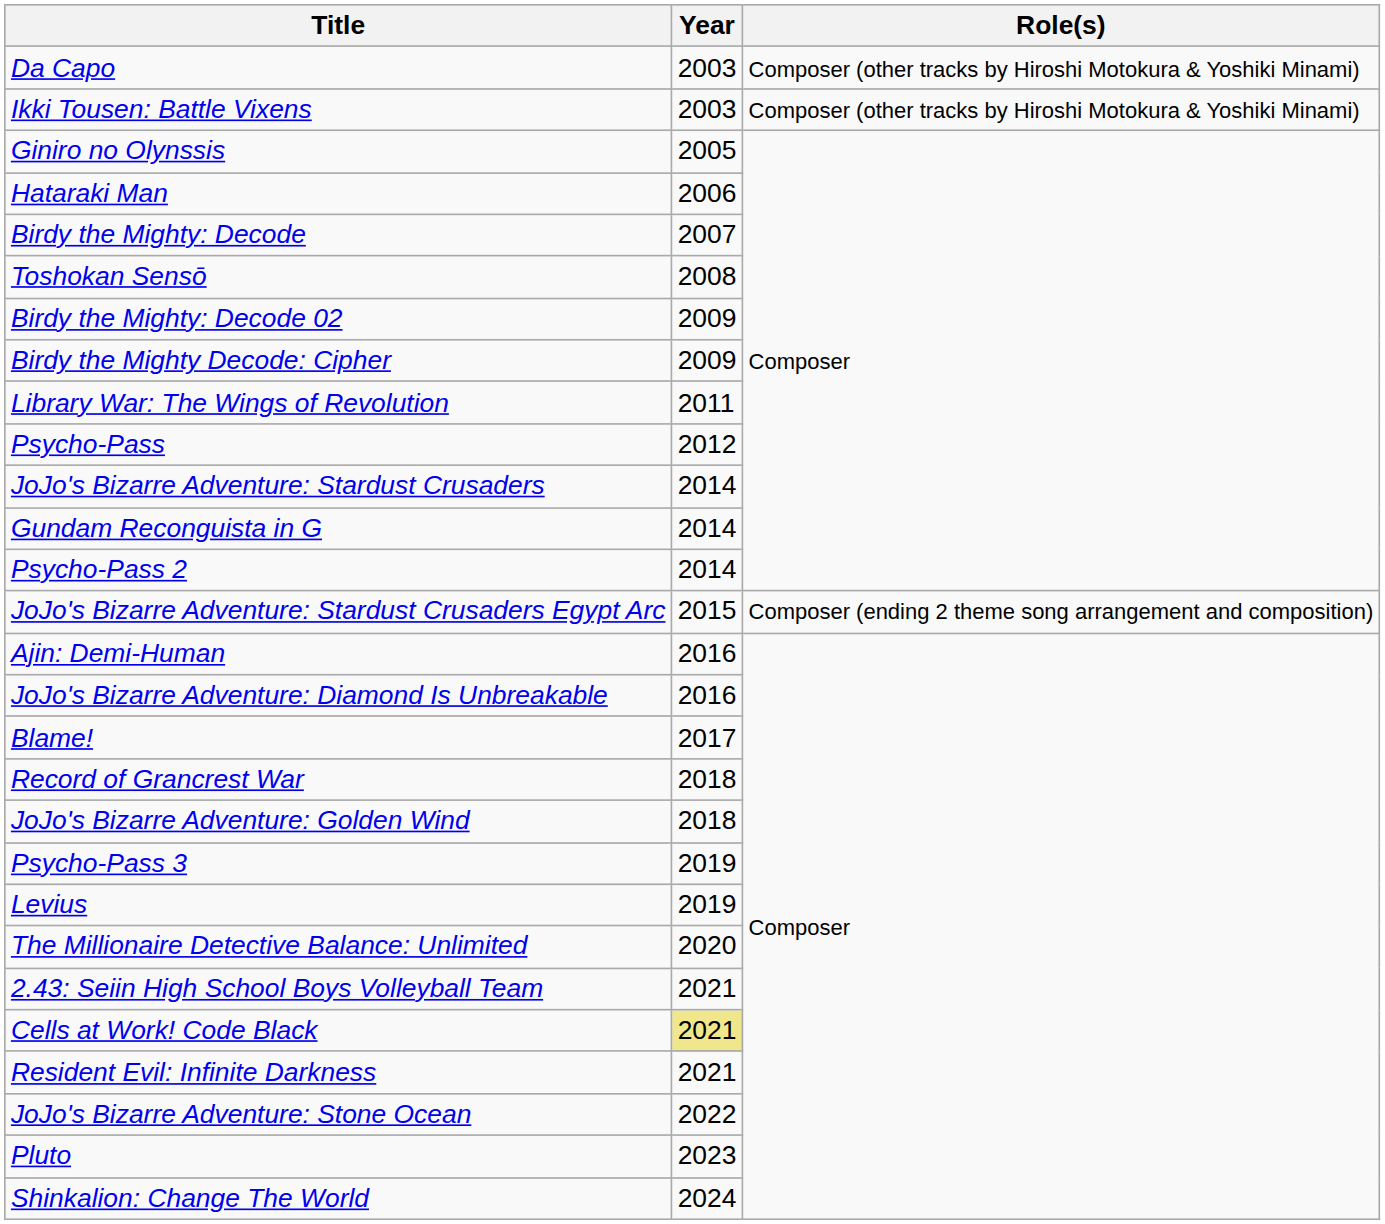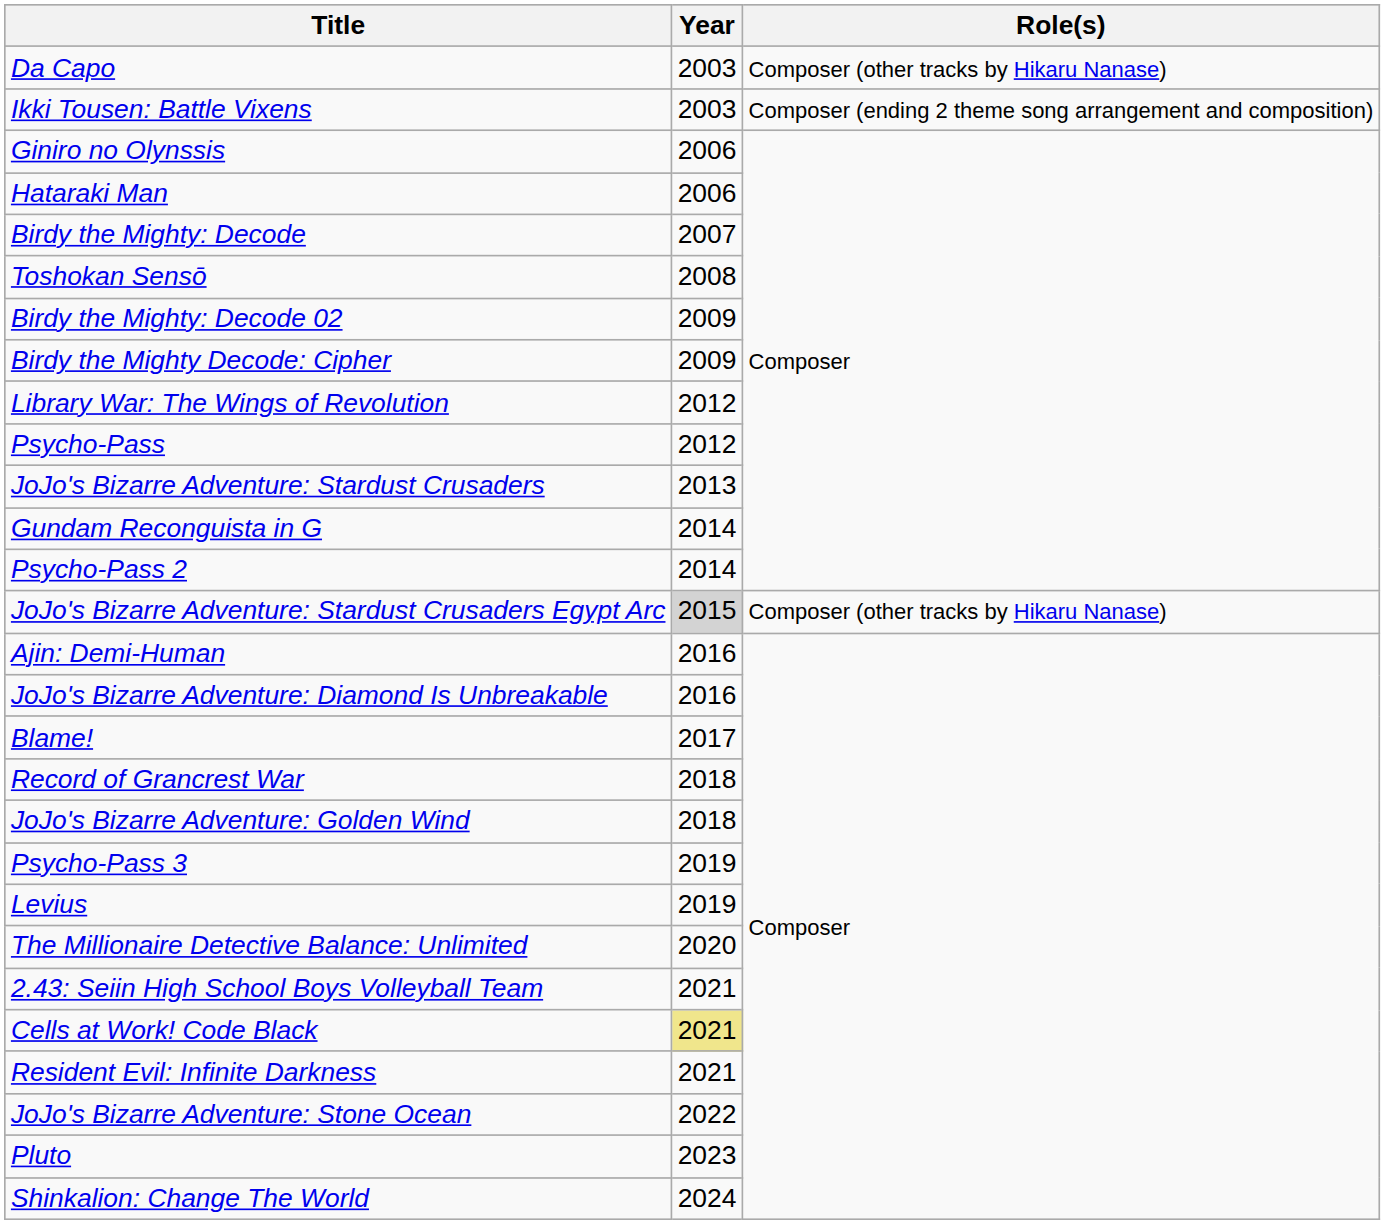Da Capo | Role(s): Composer (other tracks by Hiroshi Motokura & Yoshiki Minami) -> Composer (other tracks by Hikaru Nanase)
Ikki Tousen: Battle Vixens | Role(s): Composer (other tracks by Hiroshi Motokura & Yoshiki Minami) -> Composer (ending 2 theme song arrangement and composition)
Giniro no Olynssis | Year: 2005 -> 2006
Library War: The Wings of Revolution | Year: 2011 -> 2012
JoJo's Bizarre Adventure: Stardust Crusaders | Year: 2014 -> 2013
JoJo's Bizarre Adventure: Stardust Crusaders Egypt Arc | Year: no background -> lightgrey background
JoJo's Bizarre Adventure: Stardust Crusaders Egypt Arc | Role(s): Composer (ending 2 theme song arrangement and composition) -> Composer (other tracks by Hikaru Nanase)
